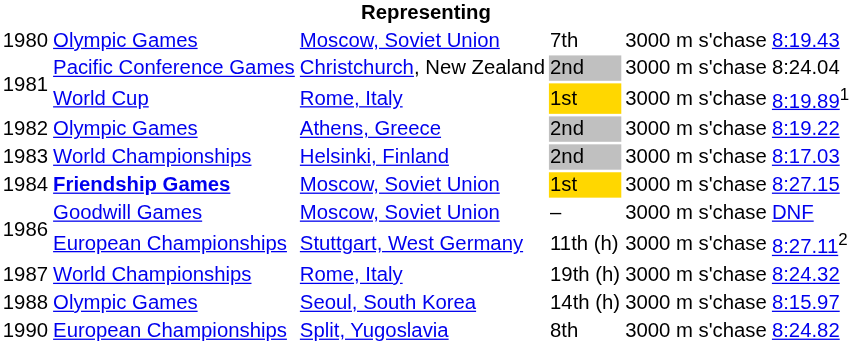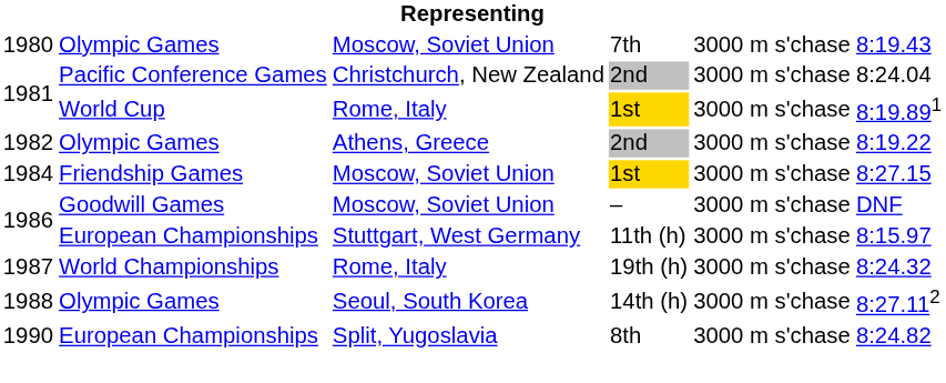- row: 1983 | World Championships | Helsinki, Finland | 2nd | 3000 m s'chase | 8:17.03
1984 | column 2: bold -> normal
1986 / Stuttgart, West Germany | column 6: 8:27.112 -> 8:15.97
1988 | column 6: 8:15.97 -> 8:27.112
